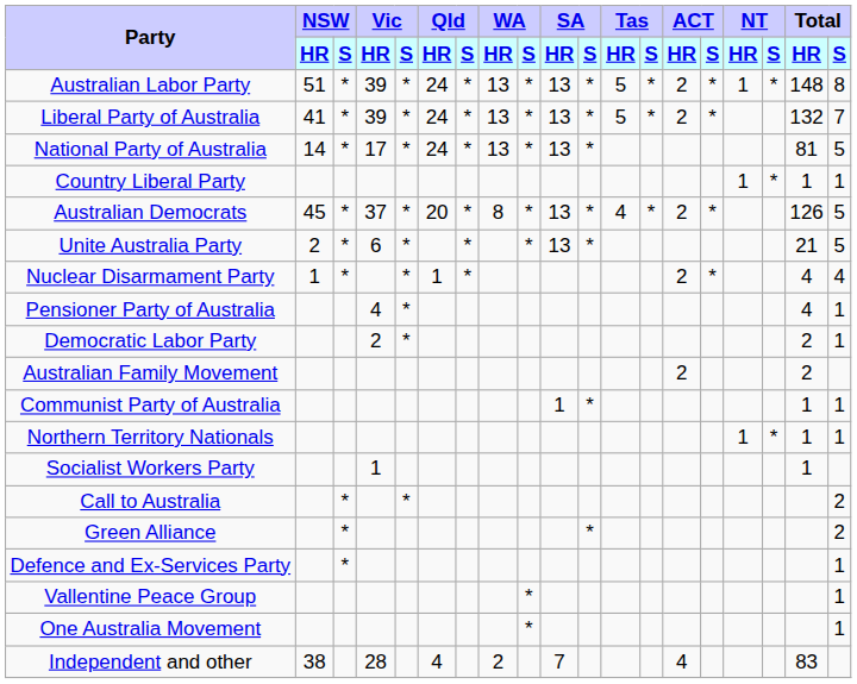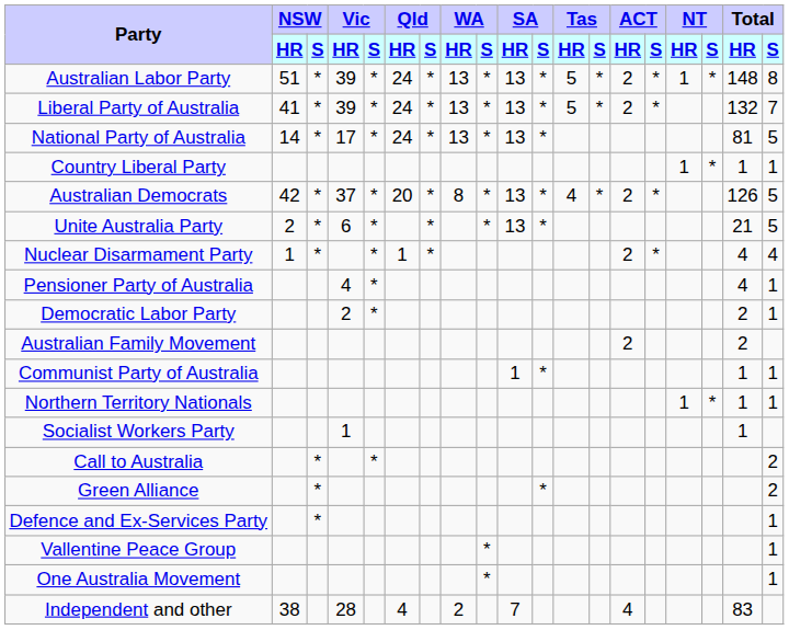Australian Democrats | NSW / HR: 45 -> 42
